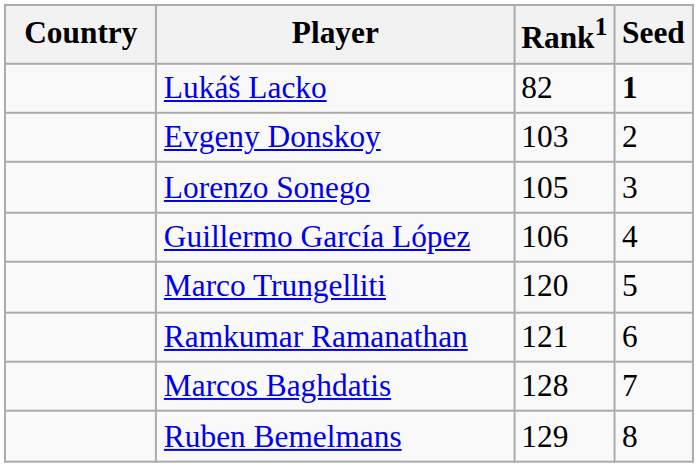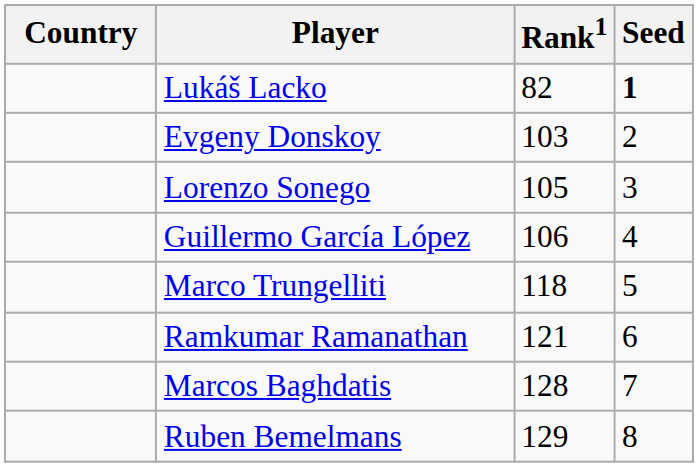Marco Trungelliti | Rank1: 120 -> 118
